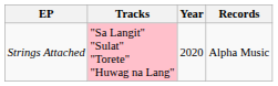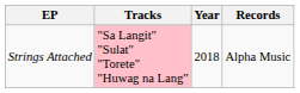Strings Attached | Year: 2020 -> 2018
